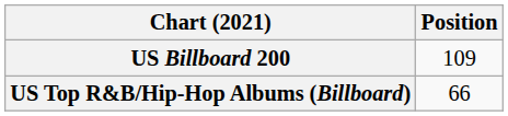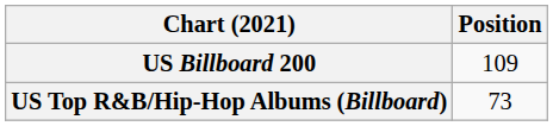US Top R&B/Hip-Hop Albums (Billboard) | Position: 66 -> 73
